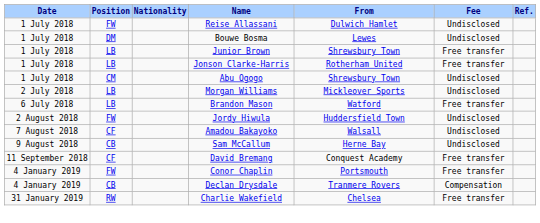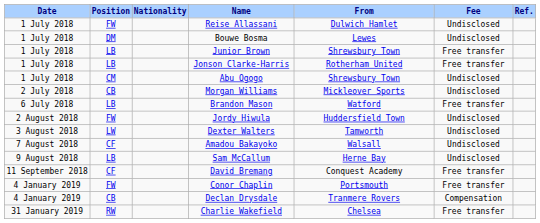Morgan Williams | Position: LB -> CB
+ row: 3 August 2018 | LW | Dexter Walters | Tamworth | Undisclosed
Sam McCallum | Position: CB -> LB
